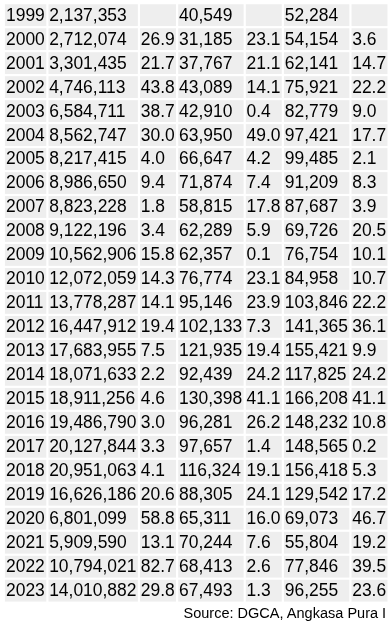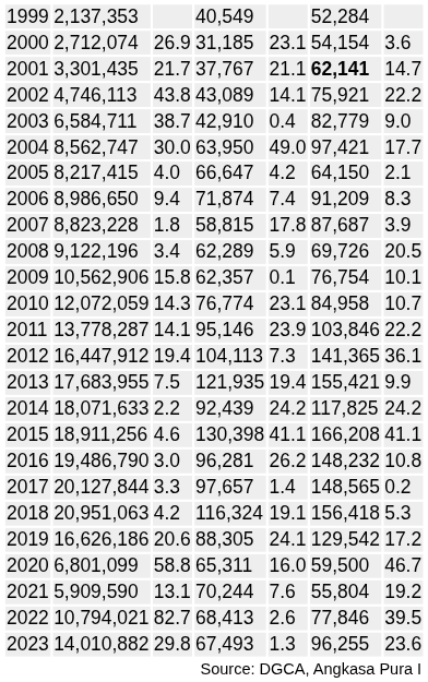2001 | column 6: normal -> bold
2005 | column 6: 99,485 -> 64,150
2012 | column 4: 102,133 -> 104,113
2018 | column 3: 4.1 -> 4.2
2020 | column 6: 69,073 -> 59,500
